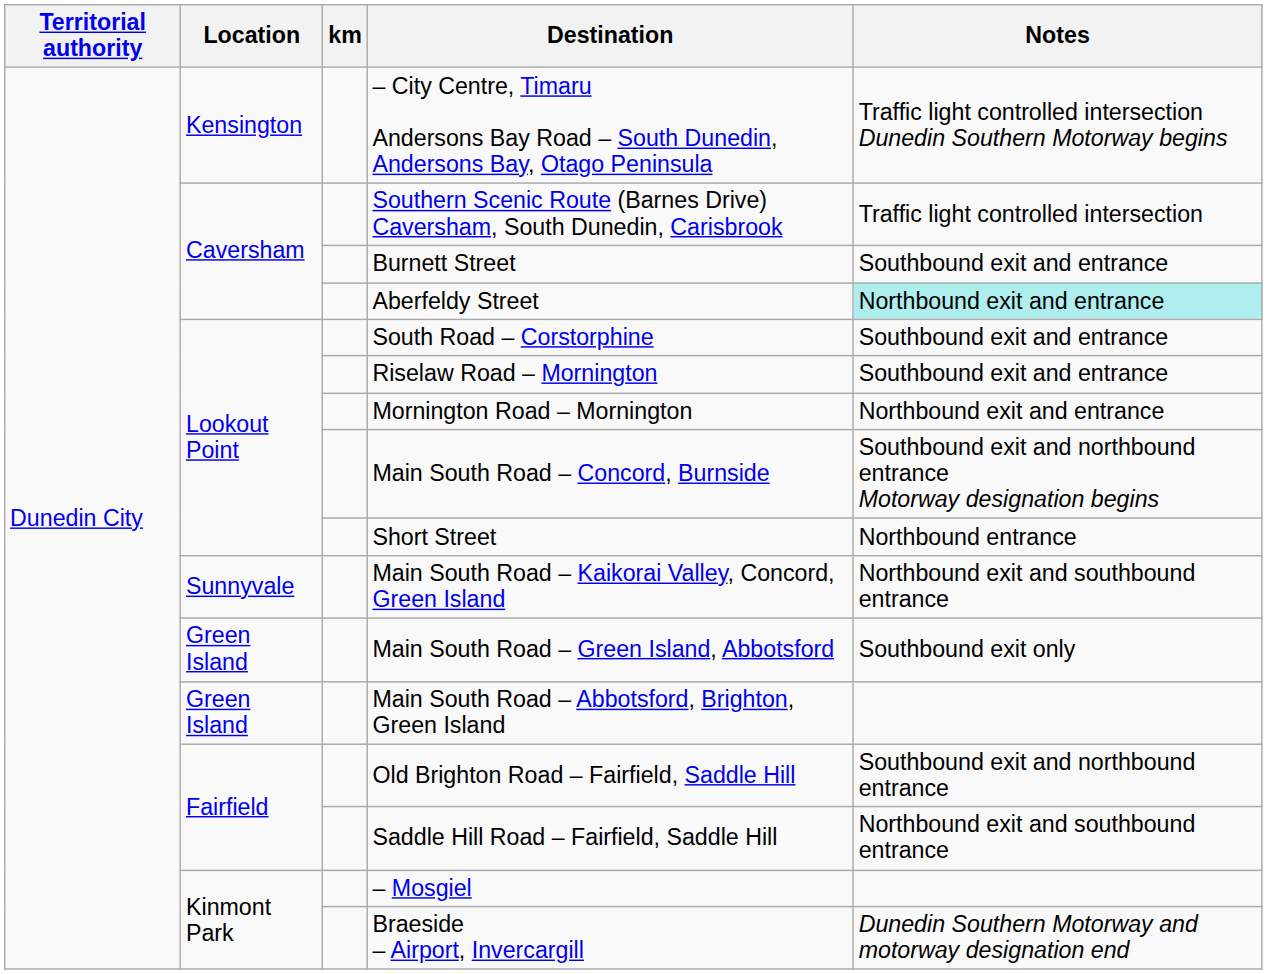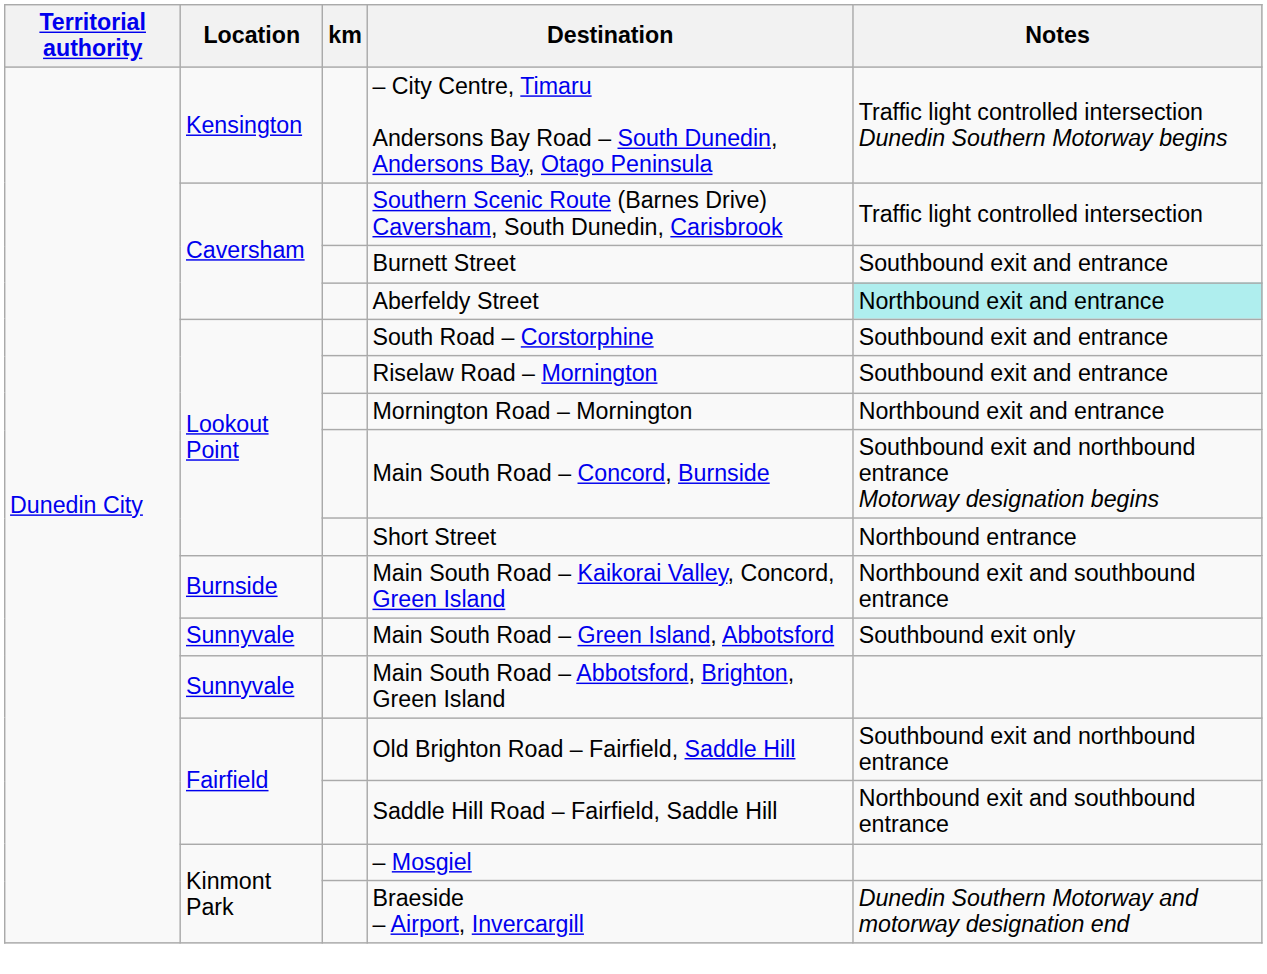Main South Road – Kaikorai Valley, Concord, Green Island | Location: Sunnyvale -> Burnside
Main South Road – Green Island, Abbotsford | Location: Green Island -> Sunnyvale
Main South Road – Abbotsford, Brighton, Green Island | Location: Green Island -> Sunnyvale
